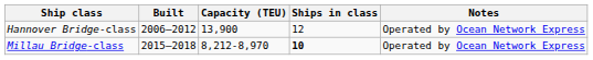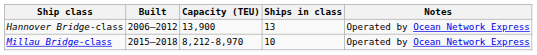Hannover Bridge-class | Ships in class: 12 -> 13
Millau Bridge-class | Ships in class: bold -> normal
